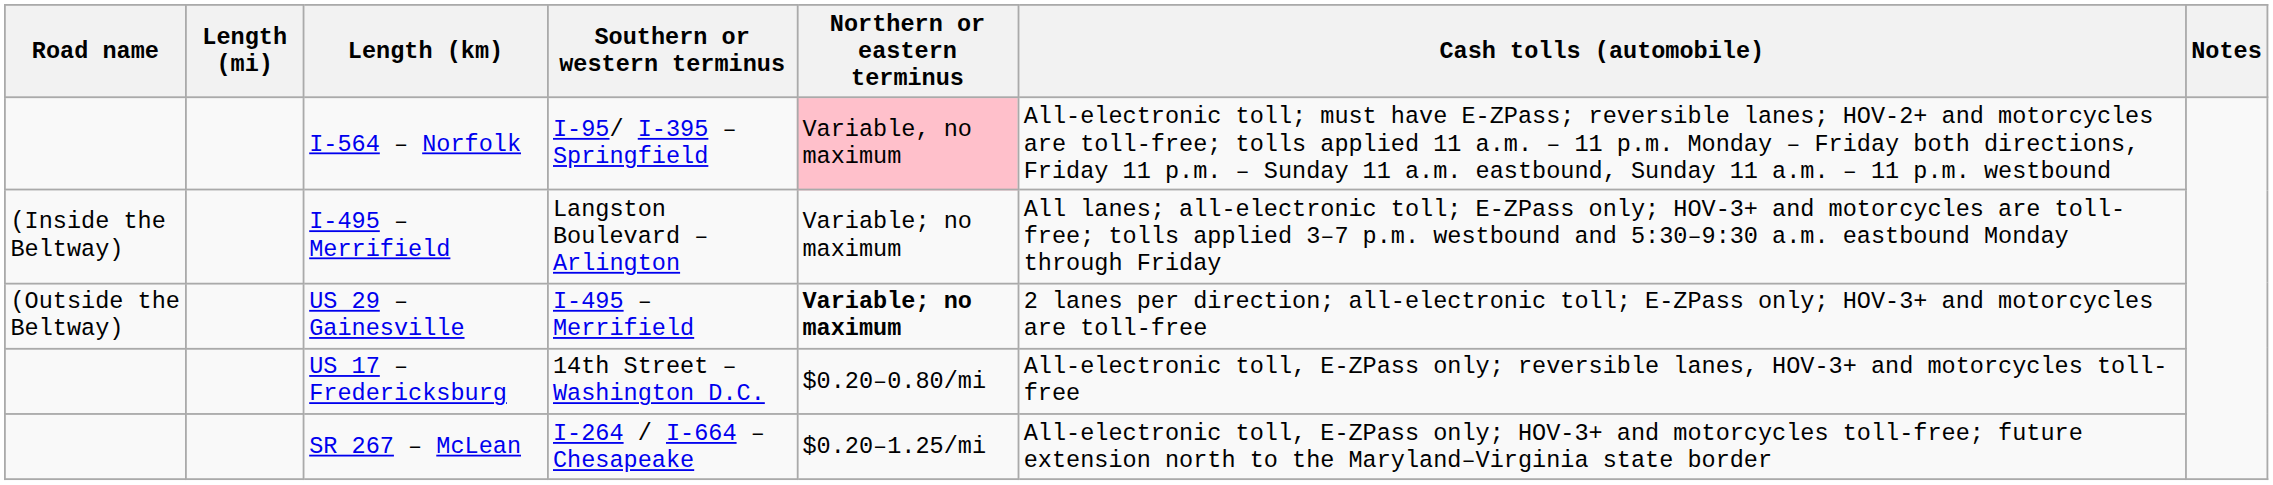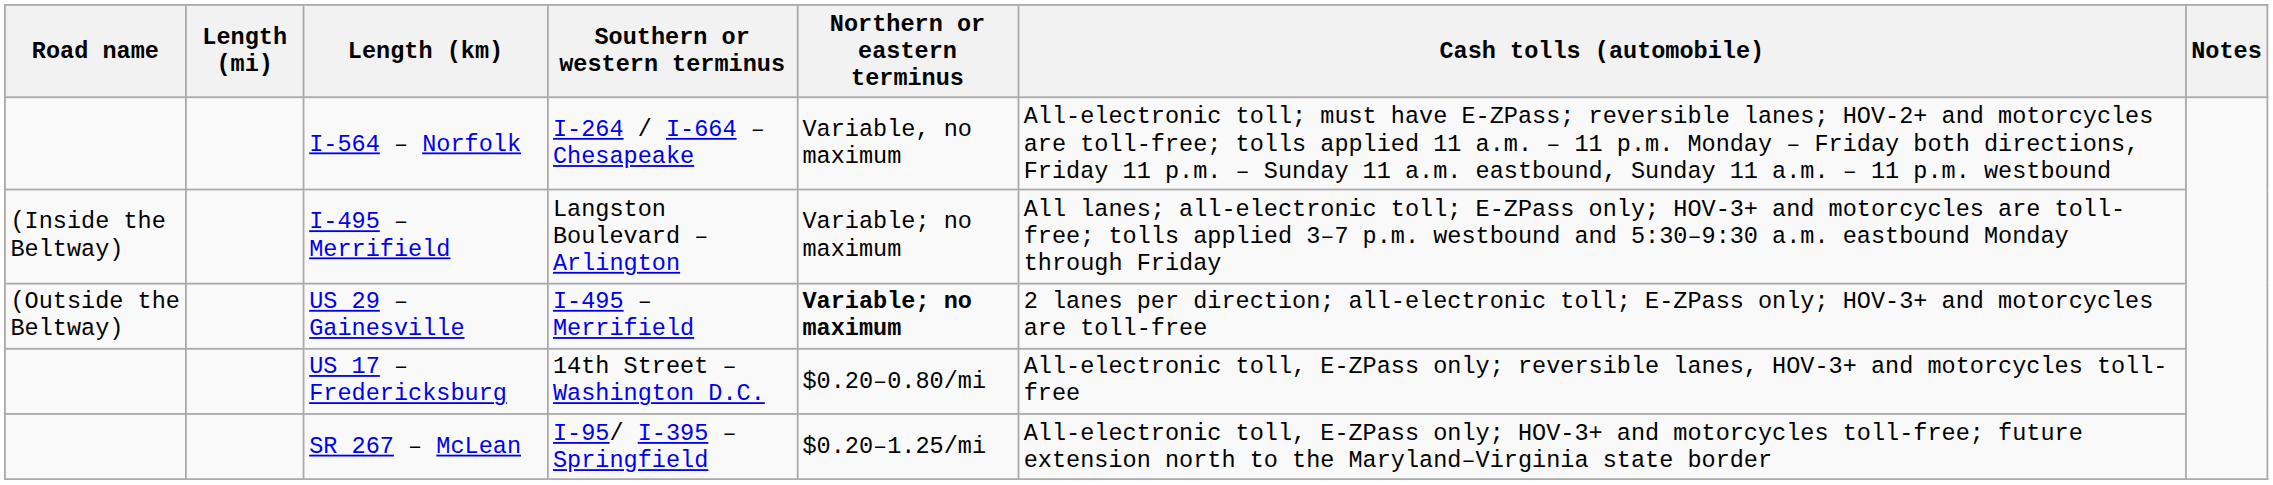I-564 – Norfolk | Southern or western terminus: I-95/ I-395 – Springfield -> I-264 / I-664 – Chesapeake
I-564 – Norfolk | Northern or eastern terminus: pink background -> no background
SR 267 – McLean | Southern or western terminus: I-264 / I-664 – Chesapeake -> I-95/ I-395 – Springfield
